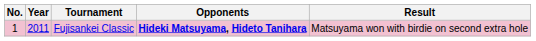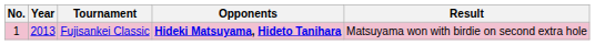Fujisankei Classic | Year: 2011 -> 2013
